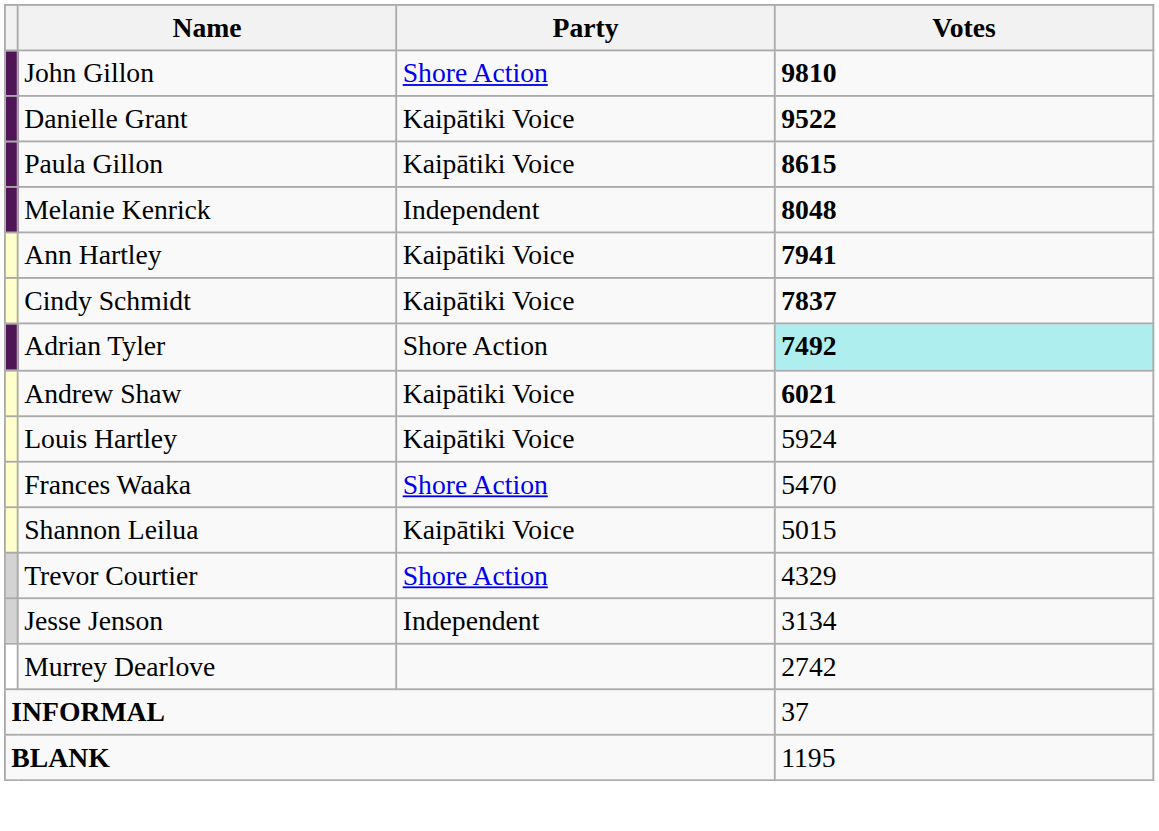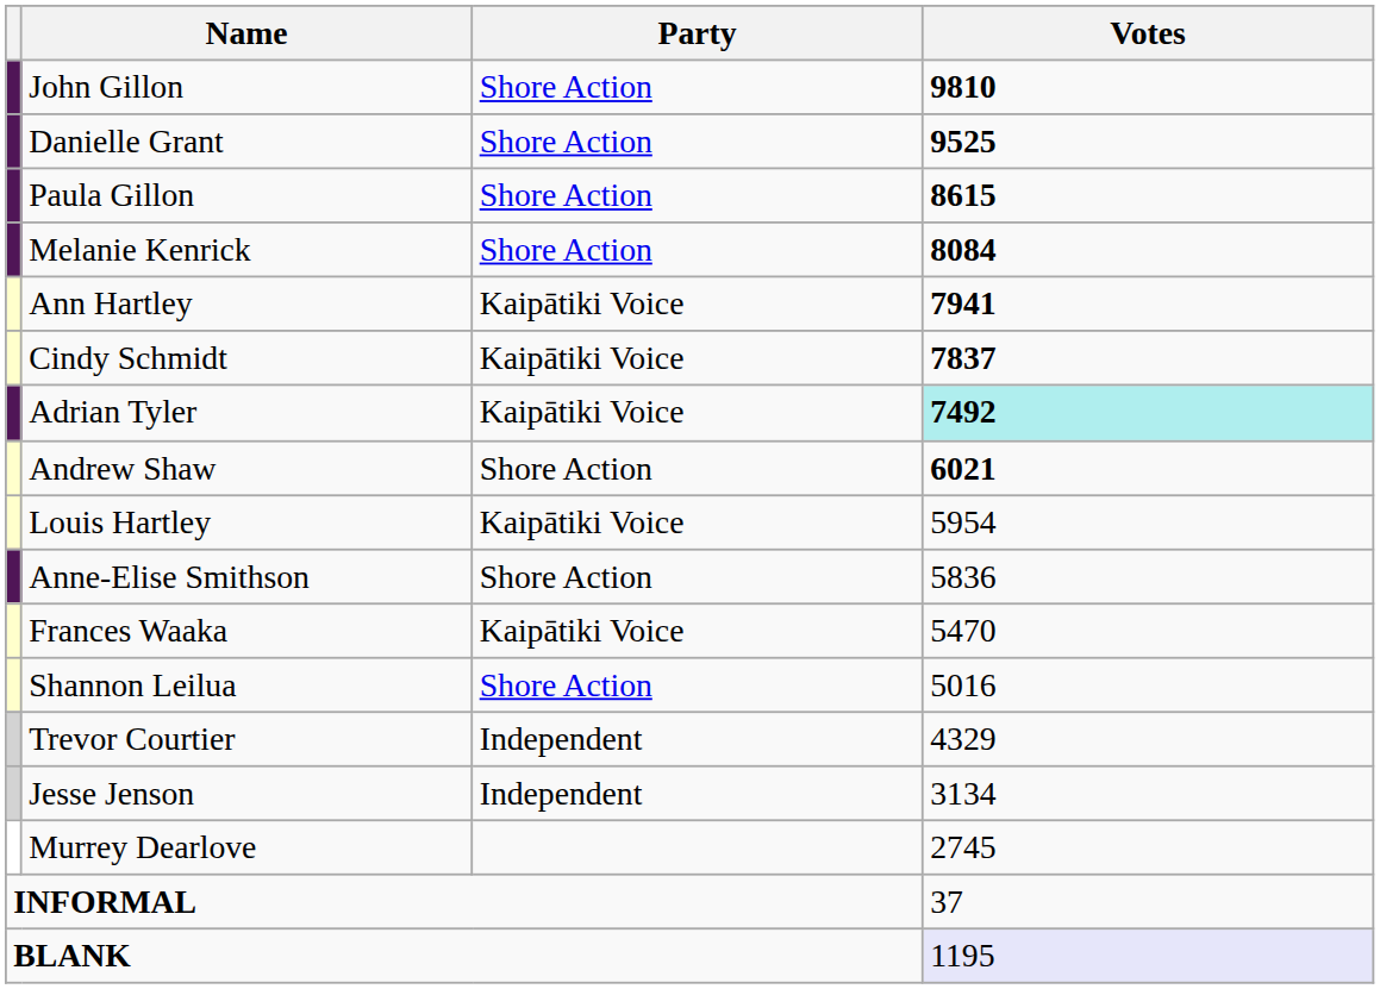Danielle Grant | Party: Kaipātiki Voice -> Shore Action
Danielle Grant | Votes: 9522 -> 9525
Paula Gillon | Party: Kaipātiki Voice -> Shore Action
Melanie Kenrick | Party: Independent -> Shore Action
Melanie Kenrick | Votes: 8048 -> 8084
Adrian Tyler | Party: Shore Action -> Kaipātiki Voice
Andrew Shaw | Party: Kaipātiki Voice -> Shore Action
Louis Hartley | Votes: 5924 -> 5954
+ row: Anne-Elise Smithson | Shore Action | 5836
Frances Waaka | Party: Shore Action -> Kaipātiki Voice
Shannon Leilua | Party: Kaipātiki Voice -> Shore Action
Shannon Leilua | Votes: 5015 -> 5016
Trevor Courtier | Party: Shore Action -> Independent
Murrey Dearlove | Votes: 2742 -> 2745
BLANK | Votes: no background -> lavender background
